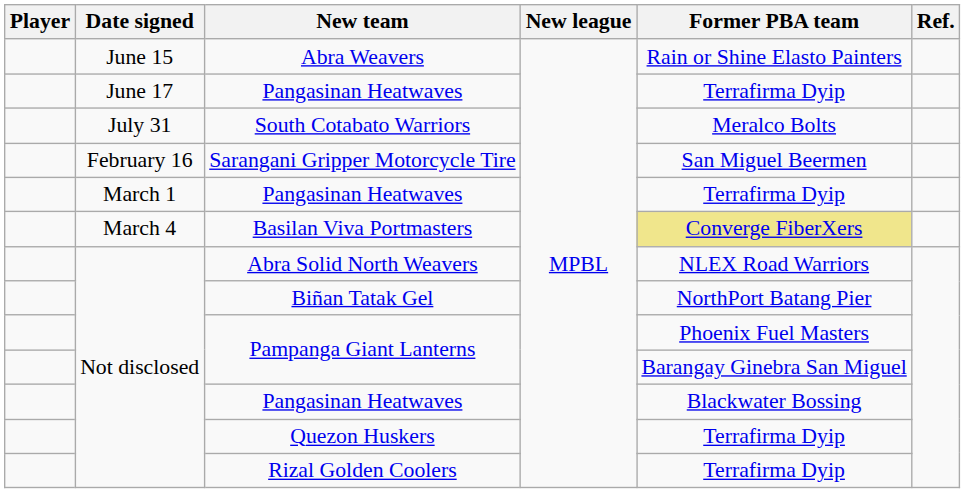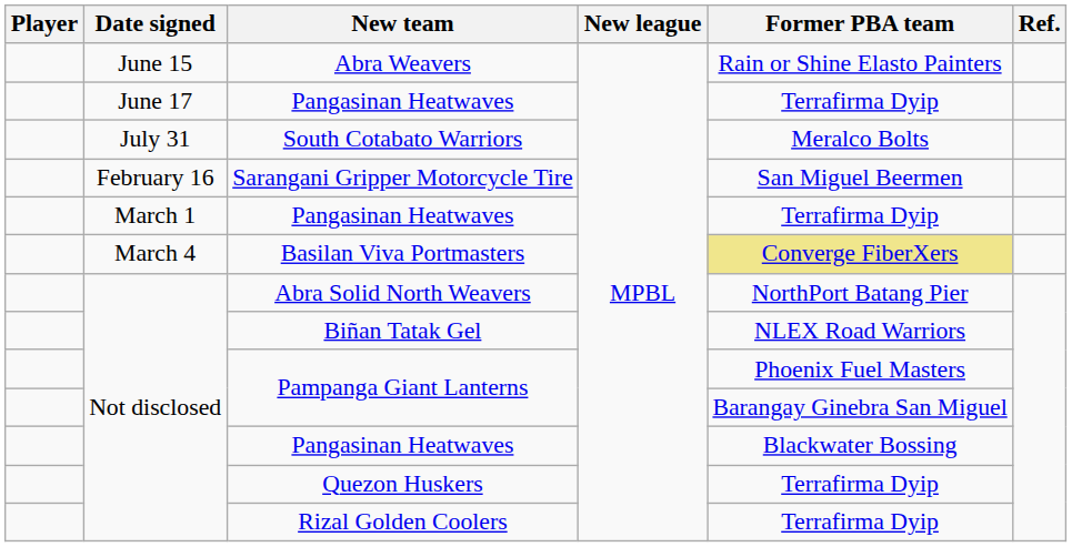Abra Solid North Weavers | Former PBA team: NLEX Road Warriors -> NorthPort Batang Pier
Biñan Tatak Gel | Former PBA team: NorthPort Batang Pier -> NLEX Road Warriors
